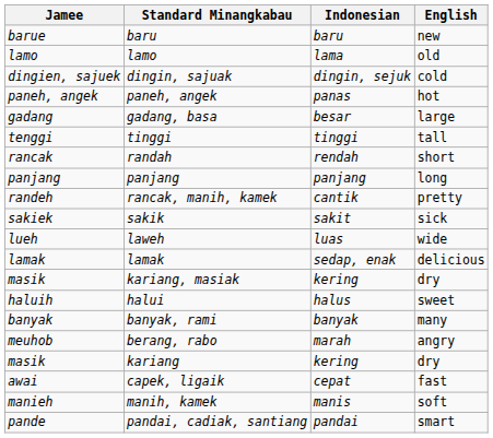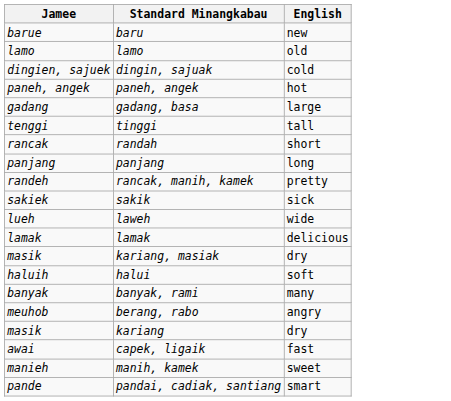- column: Indonesian | baru | lama | dingin, sejuk | panas | besar | tinggi | rendah | panjang | cantik | sakit | luas | sedap, enak | kering | halus | banyak | marah | kering | cepat | manis | pandai
halui | English: sweet -> soft
manih, kamek | English: soft -> sweet
